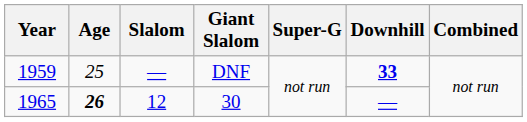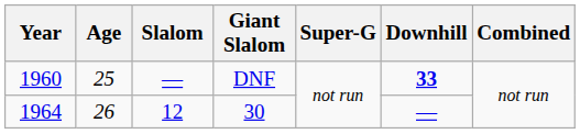DNF | Year: 1959 -> 1960
30 | Year: 1965 -> 1964
30 | Age: bold -> normal
